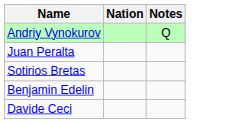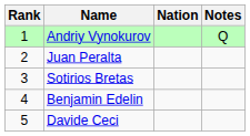+ column: Rank | 1 | 2 | 3 | 4 | 5
